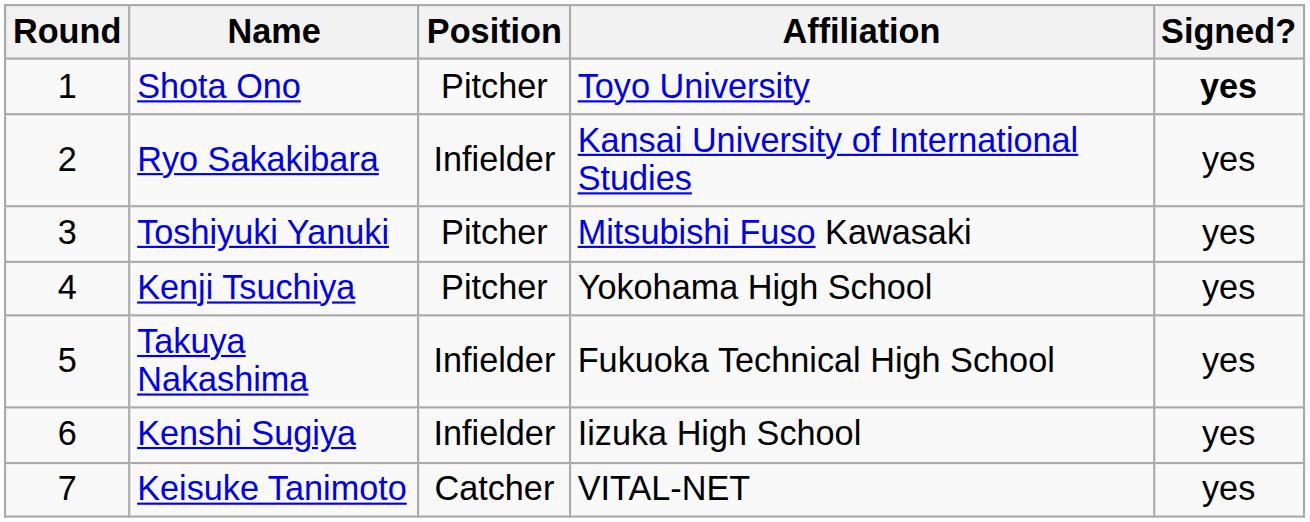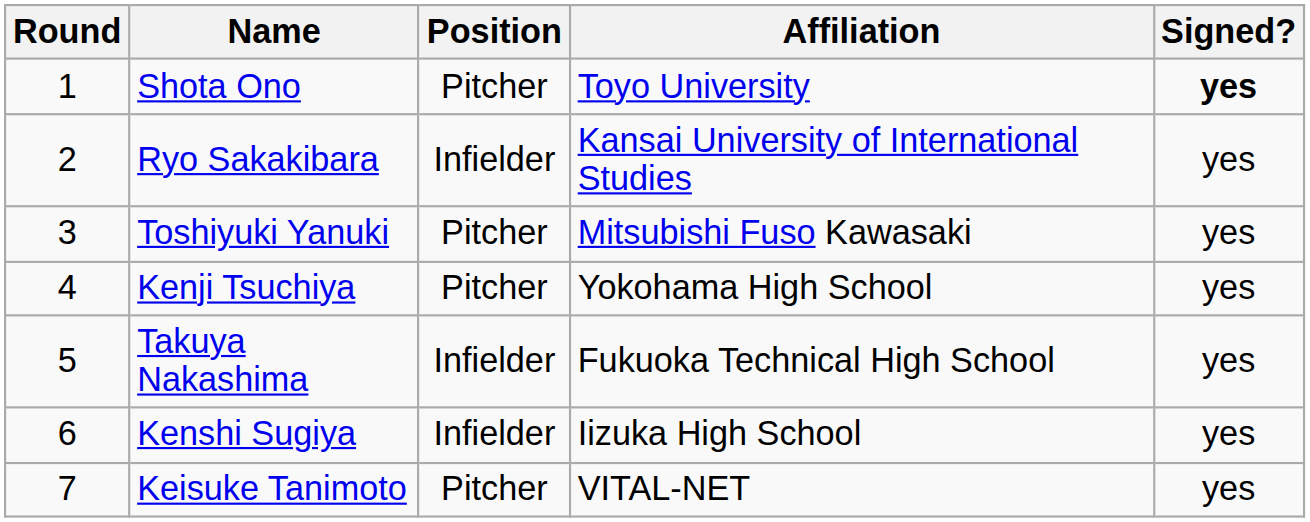Keisuke Tanimoto | Position: Catcher -> Pitcher
